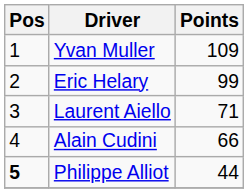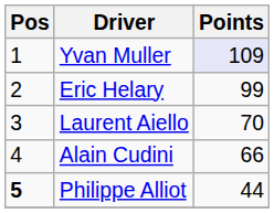Yvan Muller | Points: no background -> lavender background
Laurent Aiello | Points: 71 -> 70
